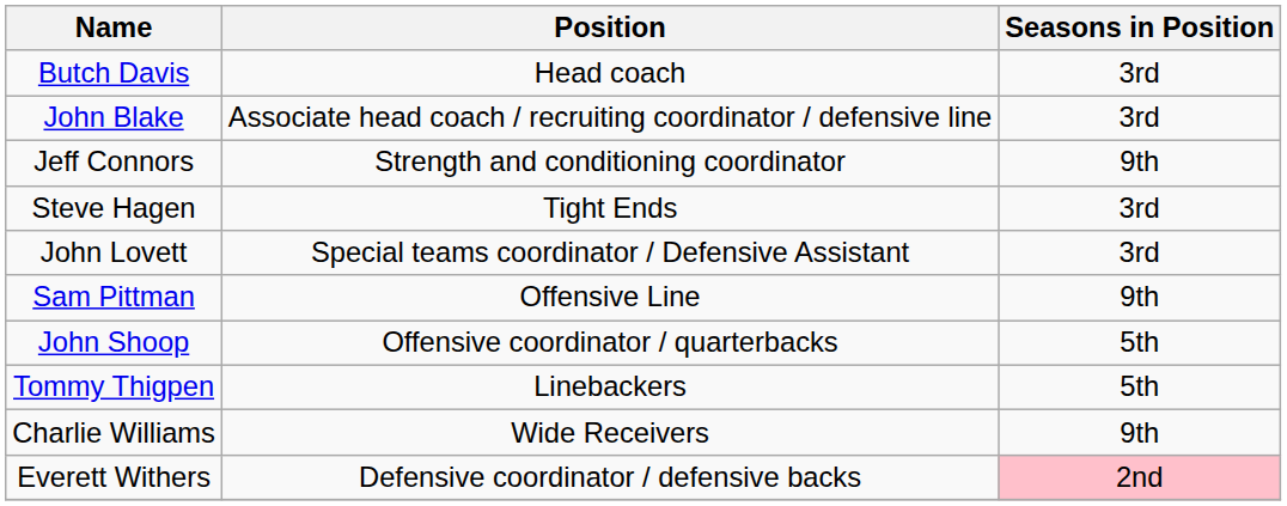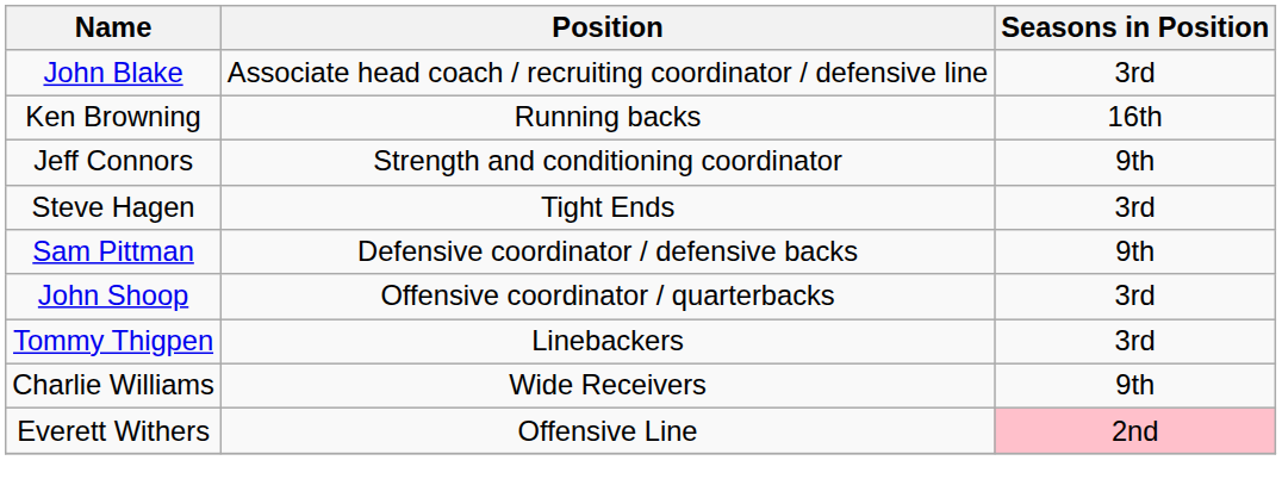- row: Butch Davis | Head coach | 3rd
+ row: Ken Browning | Running backs | 16th
- row: John Lovett | Special teams coordinator / Defensive Assistant | 3rd
Sam Pittman | Position: Offensive Line -> Defensive coordinator / defensive backs
John Shoop | Seasons in Position: 5th -> 3rd
Tommy Thigpen | Seasons in Position: 5th -> 3rd
Everett Withers | Position: Defensive coordinator / defensive backs -> Offensive Line
